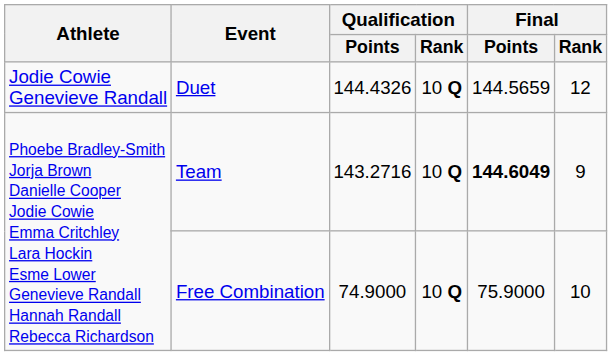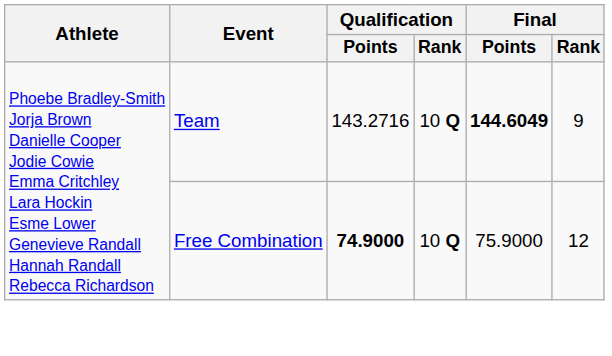- row: Jodie Cowie Genevieve Randall | Duet | 144.4326 | 10 Q | 144.5659 | 12
Free Combination | Qualification / Points: normal -> bold
Free Combination | Final / Rank: 10 -> 12
